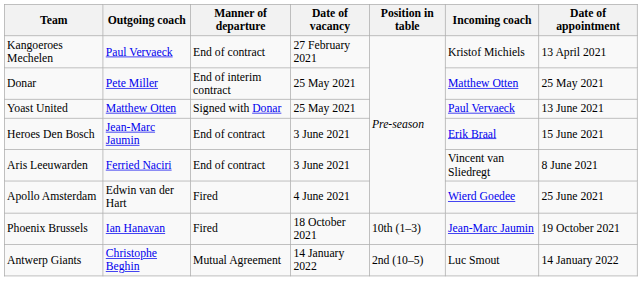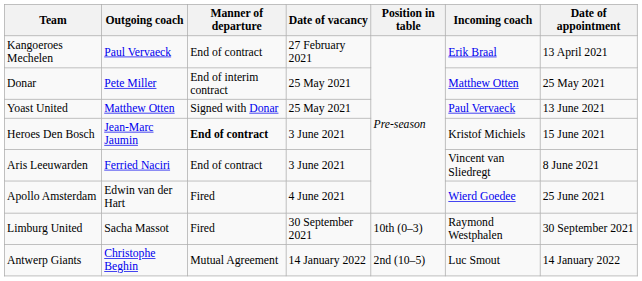Kangoeroes Mechelen | Incoming coach: Kristof Michiels -> Erik Braal
Heroes Den Bosch | Manner of departure: normal -> bold
Heroes Den Bosch | Incoming coach: Erik Braal -> Kristof Michiels
+ row: Limburg United | Sacha Massot | Fired | 30 September 2021 | 10th (0–3) | Raymond Westphalen | 30 September 2021
- row: Phoenix Brussels | Ian Hanavan | Fired | 18 October 2021 | 10th (1–3) | Jean-Marc Jaumin | 19 October 2021
